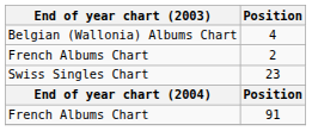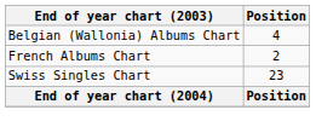- row: French Albums Chart | 91
